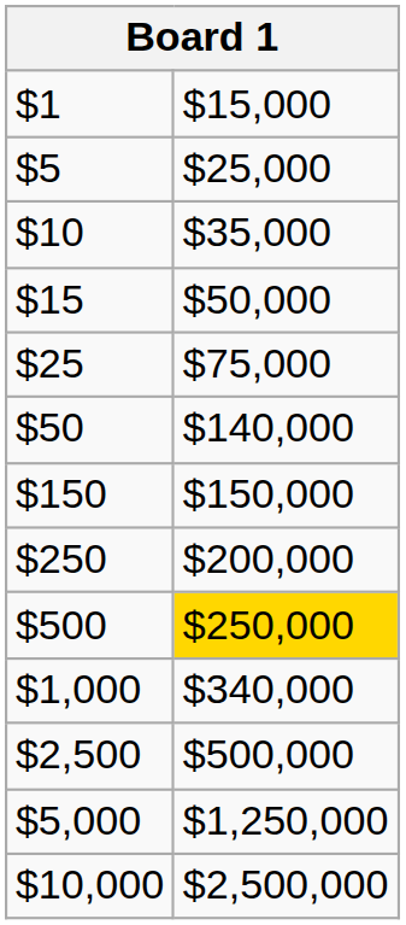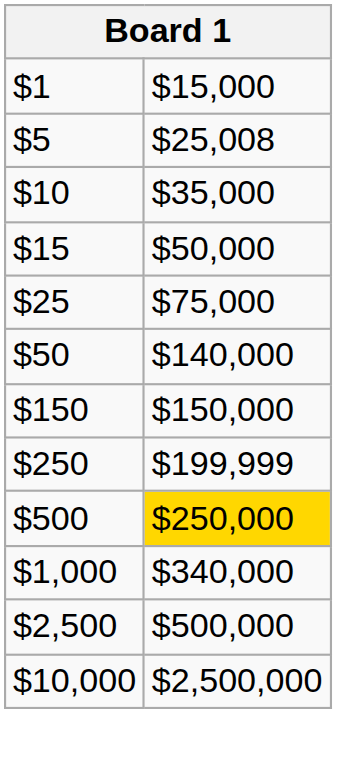$5 | column 2: $25,000 -> $25,008
$250 | column 2: $200,000 -> $199,999
- row: $5,000 | $1,250,000
